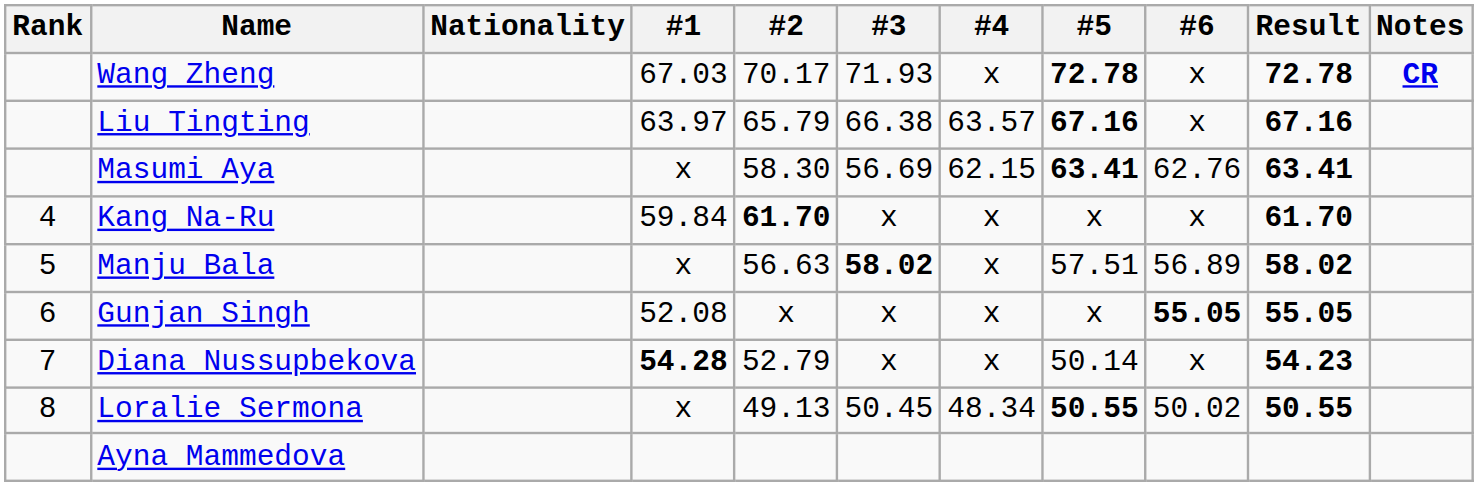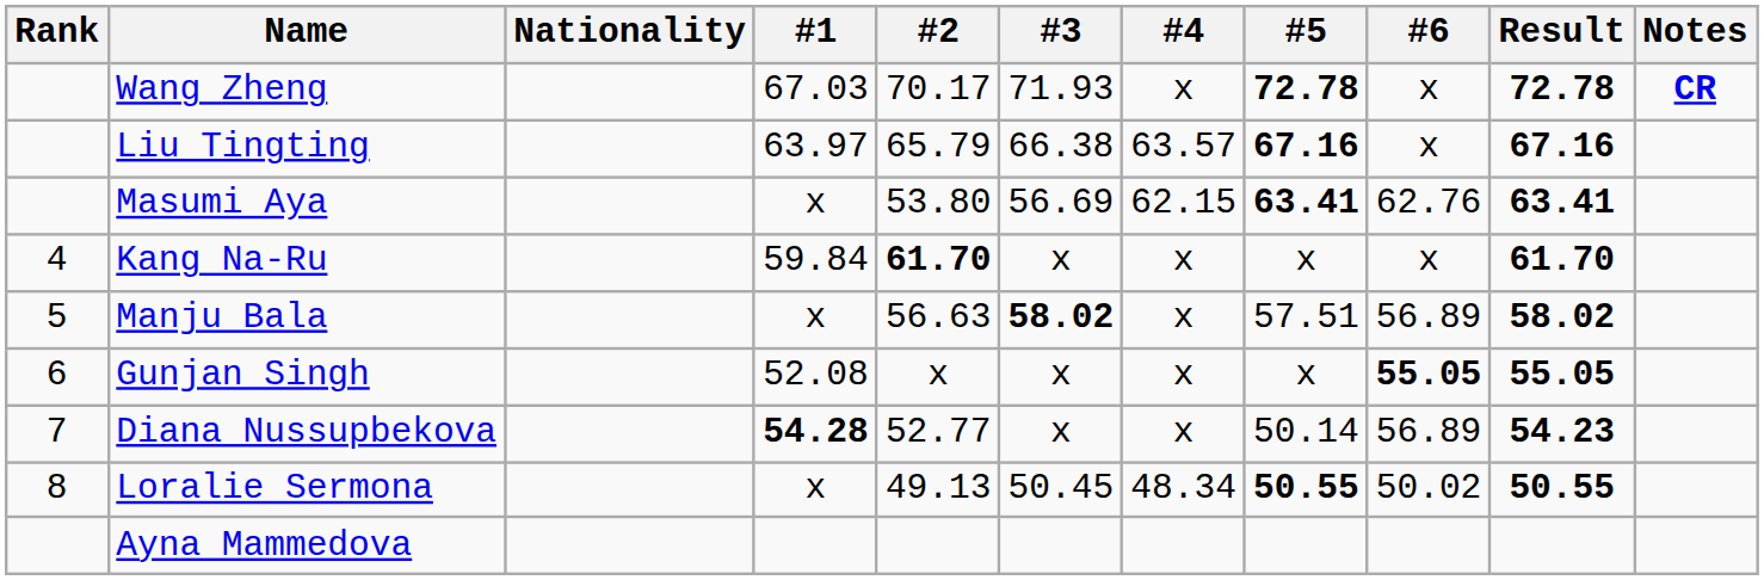Masumi Aya | #2: 58.30 -> 53.80
Diana Nussupbekova | #2: 52.79 -> 52.77
Diana Nussupbekova | #6: x -> 56.89
